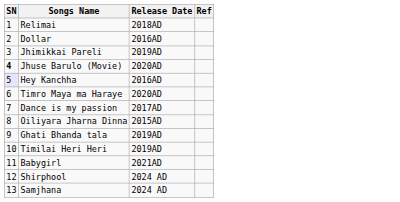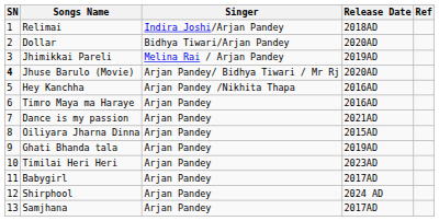+ column: Singer | Indira Joshi/Arjan Pandey | Bidhya Tiwari/Arjan Pandey | Melina Rai / Arjan Pandey | Arjan Pandey/ Bidhya Tiwari / Mr Rj | Arjan Pandey /Nikhita Thapa | Arjan Pandey | Arjan Pandey | Arjan Pandey | Arjan Pandey | Arjan Pandey | Arjan Pandey | Arjan Pandey | Arjan Pandey
Dollar | Release Date: 2016AD -> 2020AD
Hey Kanchha | SN: lavender background -> no background
Timro Maya ma Haraye | Release Date: 2020AD -> 2016AD
Dance is my passion | Release Date: 2017AD -> 2021AD
Timilai Heri Heri | Release Date: 2019AD -> 2023AD
Babygirl | Release Date: 2021AD -> 2017AD
Samjhana | Release Date: 2024 AD -> 2017AD
